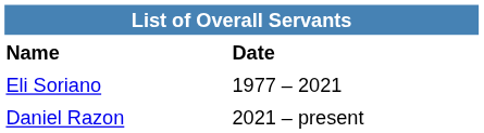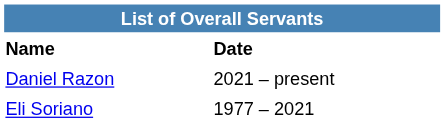rows swapped: Eli Soriano <-> Daniel Razon
